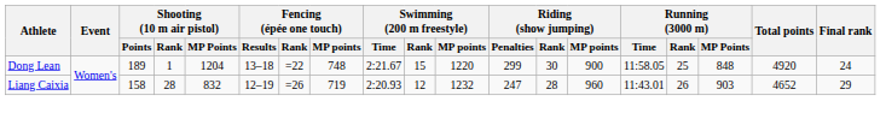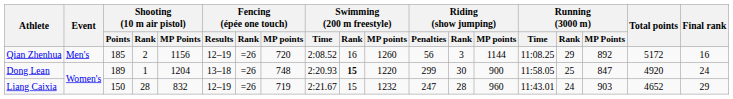+ row: Qian Zhenhua | Men's | 185 | 2 | 1156 | 12–19 | =26 | 720 | 2:08.52 | 16 | 1260 | 56 | 3 | 1144 | 11:08.25 | 29 | 892 | 5172 | 16
Dong Lean | Fencing (épée one touch) / Rank: =22 -> =26
Dong Lean | Swimming (200 m freestyle) / Time: 2:21.67 -> 2:20.93
Dong Lean | Swimming (200 m freestyle) / Rank: normal -> bold
Dong Lean | Running (3000 m) / MP Points: 848 -> 847
Liang Caixia | Shooting (10 m air pistol) / Points: 158 -> 150
Liang Caixia | Swimming (200 m freestyle) / Time: 2:20.93 -> 2:21.67
Liang Caixia | Swimming (200 m freestyle) / Rank: 12 -> 15
Liang Caixia | Running (3000 m) / Rank: 26 -> 24
